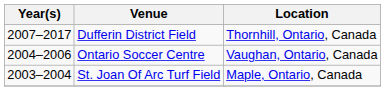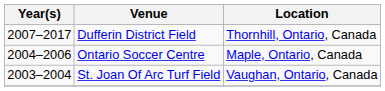Ontario Soccer Centre | Location: Vaughan, Ontario, Canada -> Maple, Ontario, Canada
St. Joan Of Arc Turf Field | Location: Maple, Ontario, Canada -> Vaughan, Ontario, Canada
